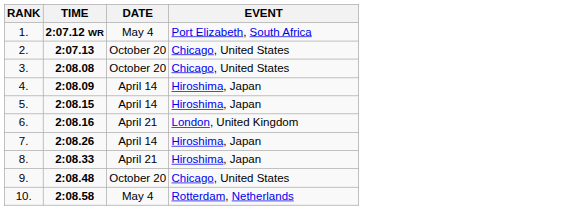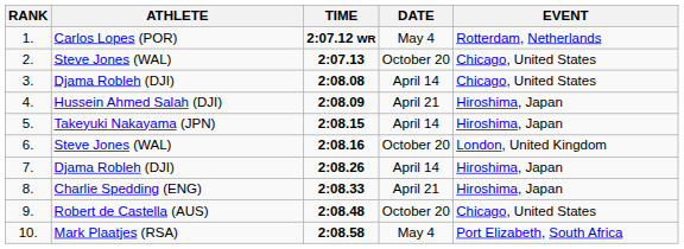+ column: ATHLETE | Carlos Lopes (POR) | Steve Jones (WAL) | Djama Robleh (DJI) | Hussein Ahmed Salah (DJI) | Takeyuki Nakayama (JPN) | Steve Jones (WAL) | Djama Robleh (DJI) | Charlie Spedding (ENG) | Robert de Castella (AUS) | Mark Plaatjes (RSA)
1. | EVENT: Port Elizabeth, South Africa -> Rotterdam, Netherlands
3. | DATE: October 20 -> April 14
4. | DATE: April 14 -> April 21
6. | DATE: April 21 -> October 20
10. | EVENT: Rotterdam, Netherlands -> Port Elizabeth, South Africa
